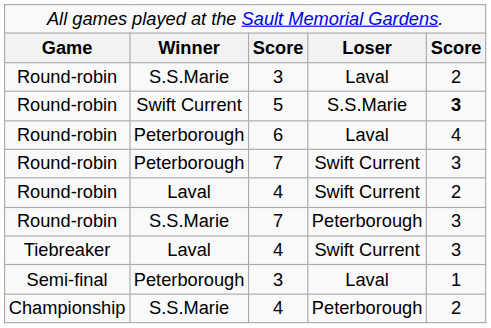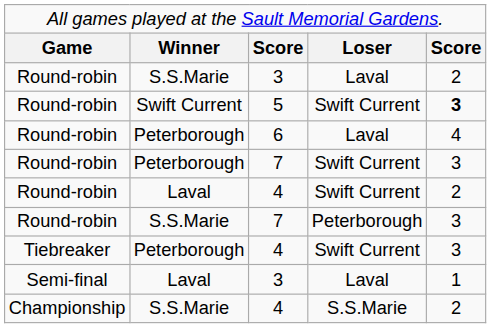5 | column 4: S.S.Marie -> Swift Current
Tiebreaker / 4 | column 2: Laval -> Peterborough
Semi-final / 3 | column 2: Peterborough -> Laval
Championship / 4 | column 4: Peterborough -> S.S.Marie
